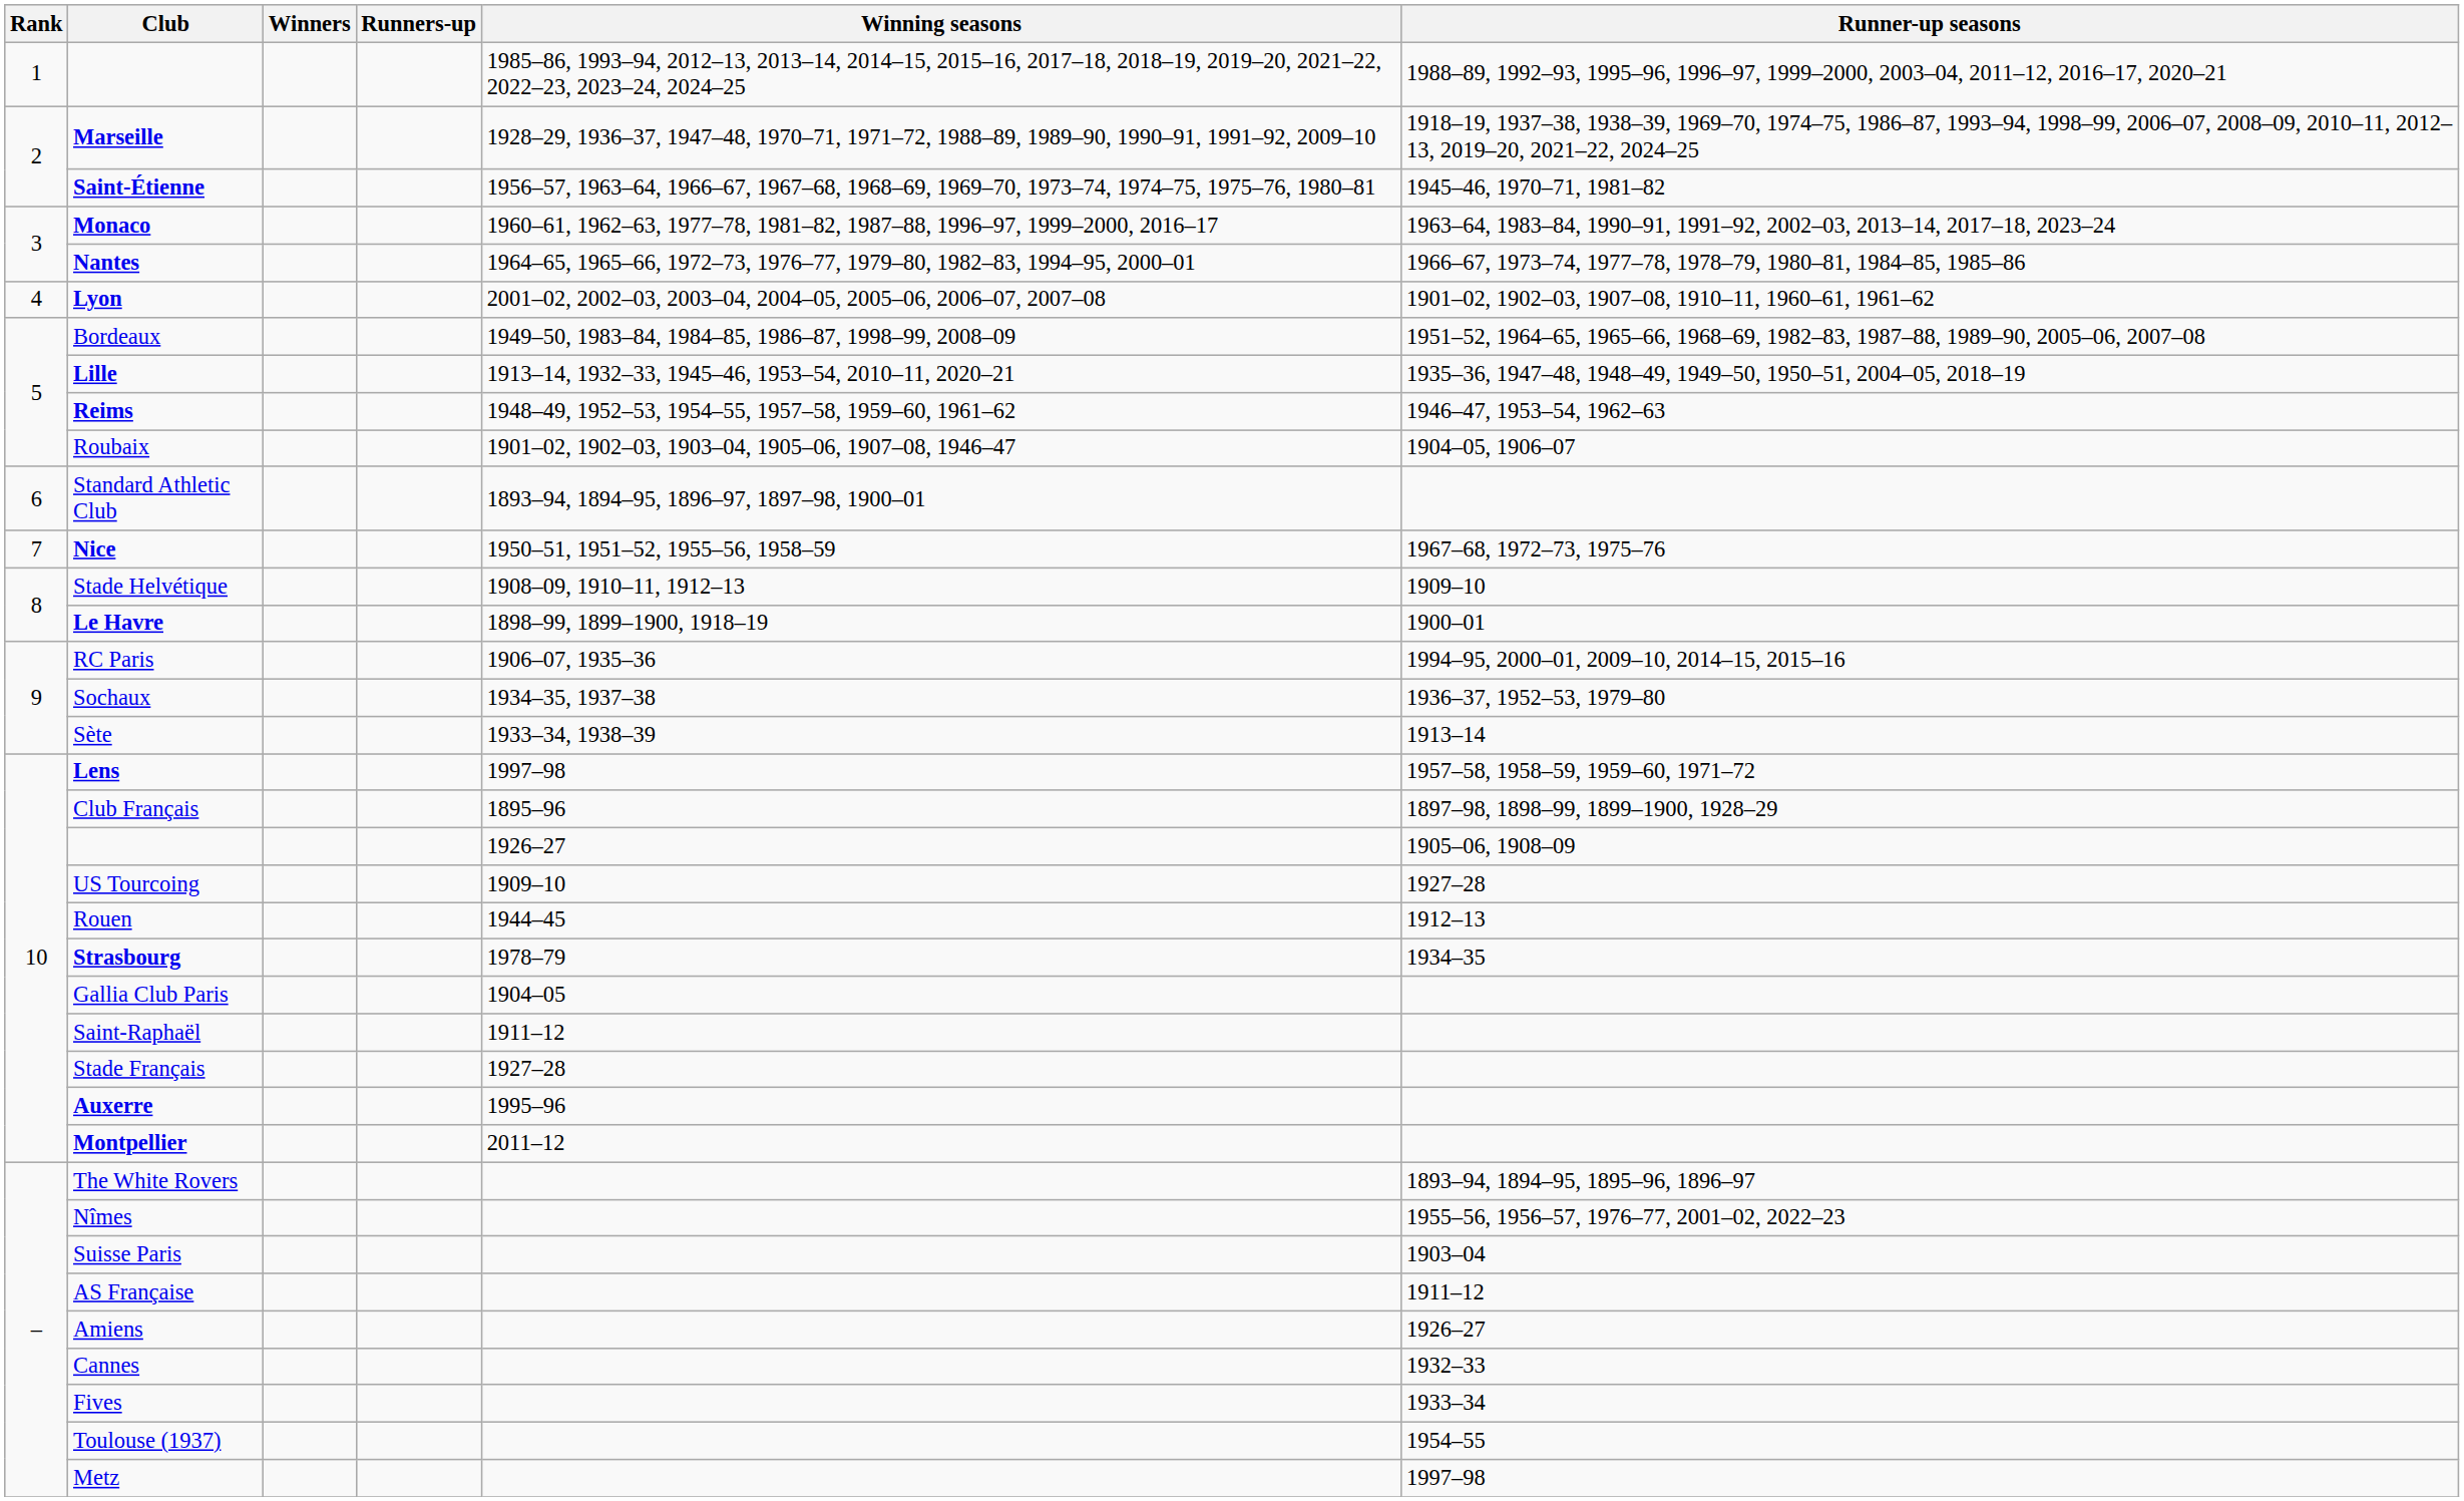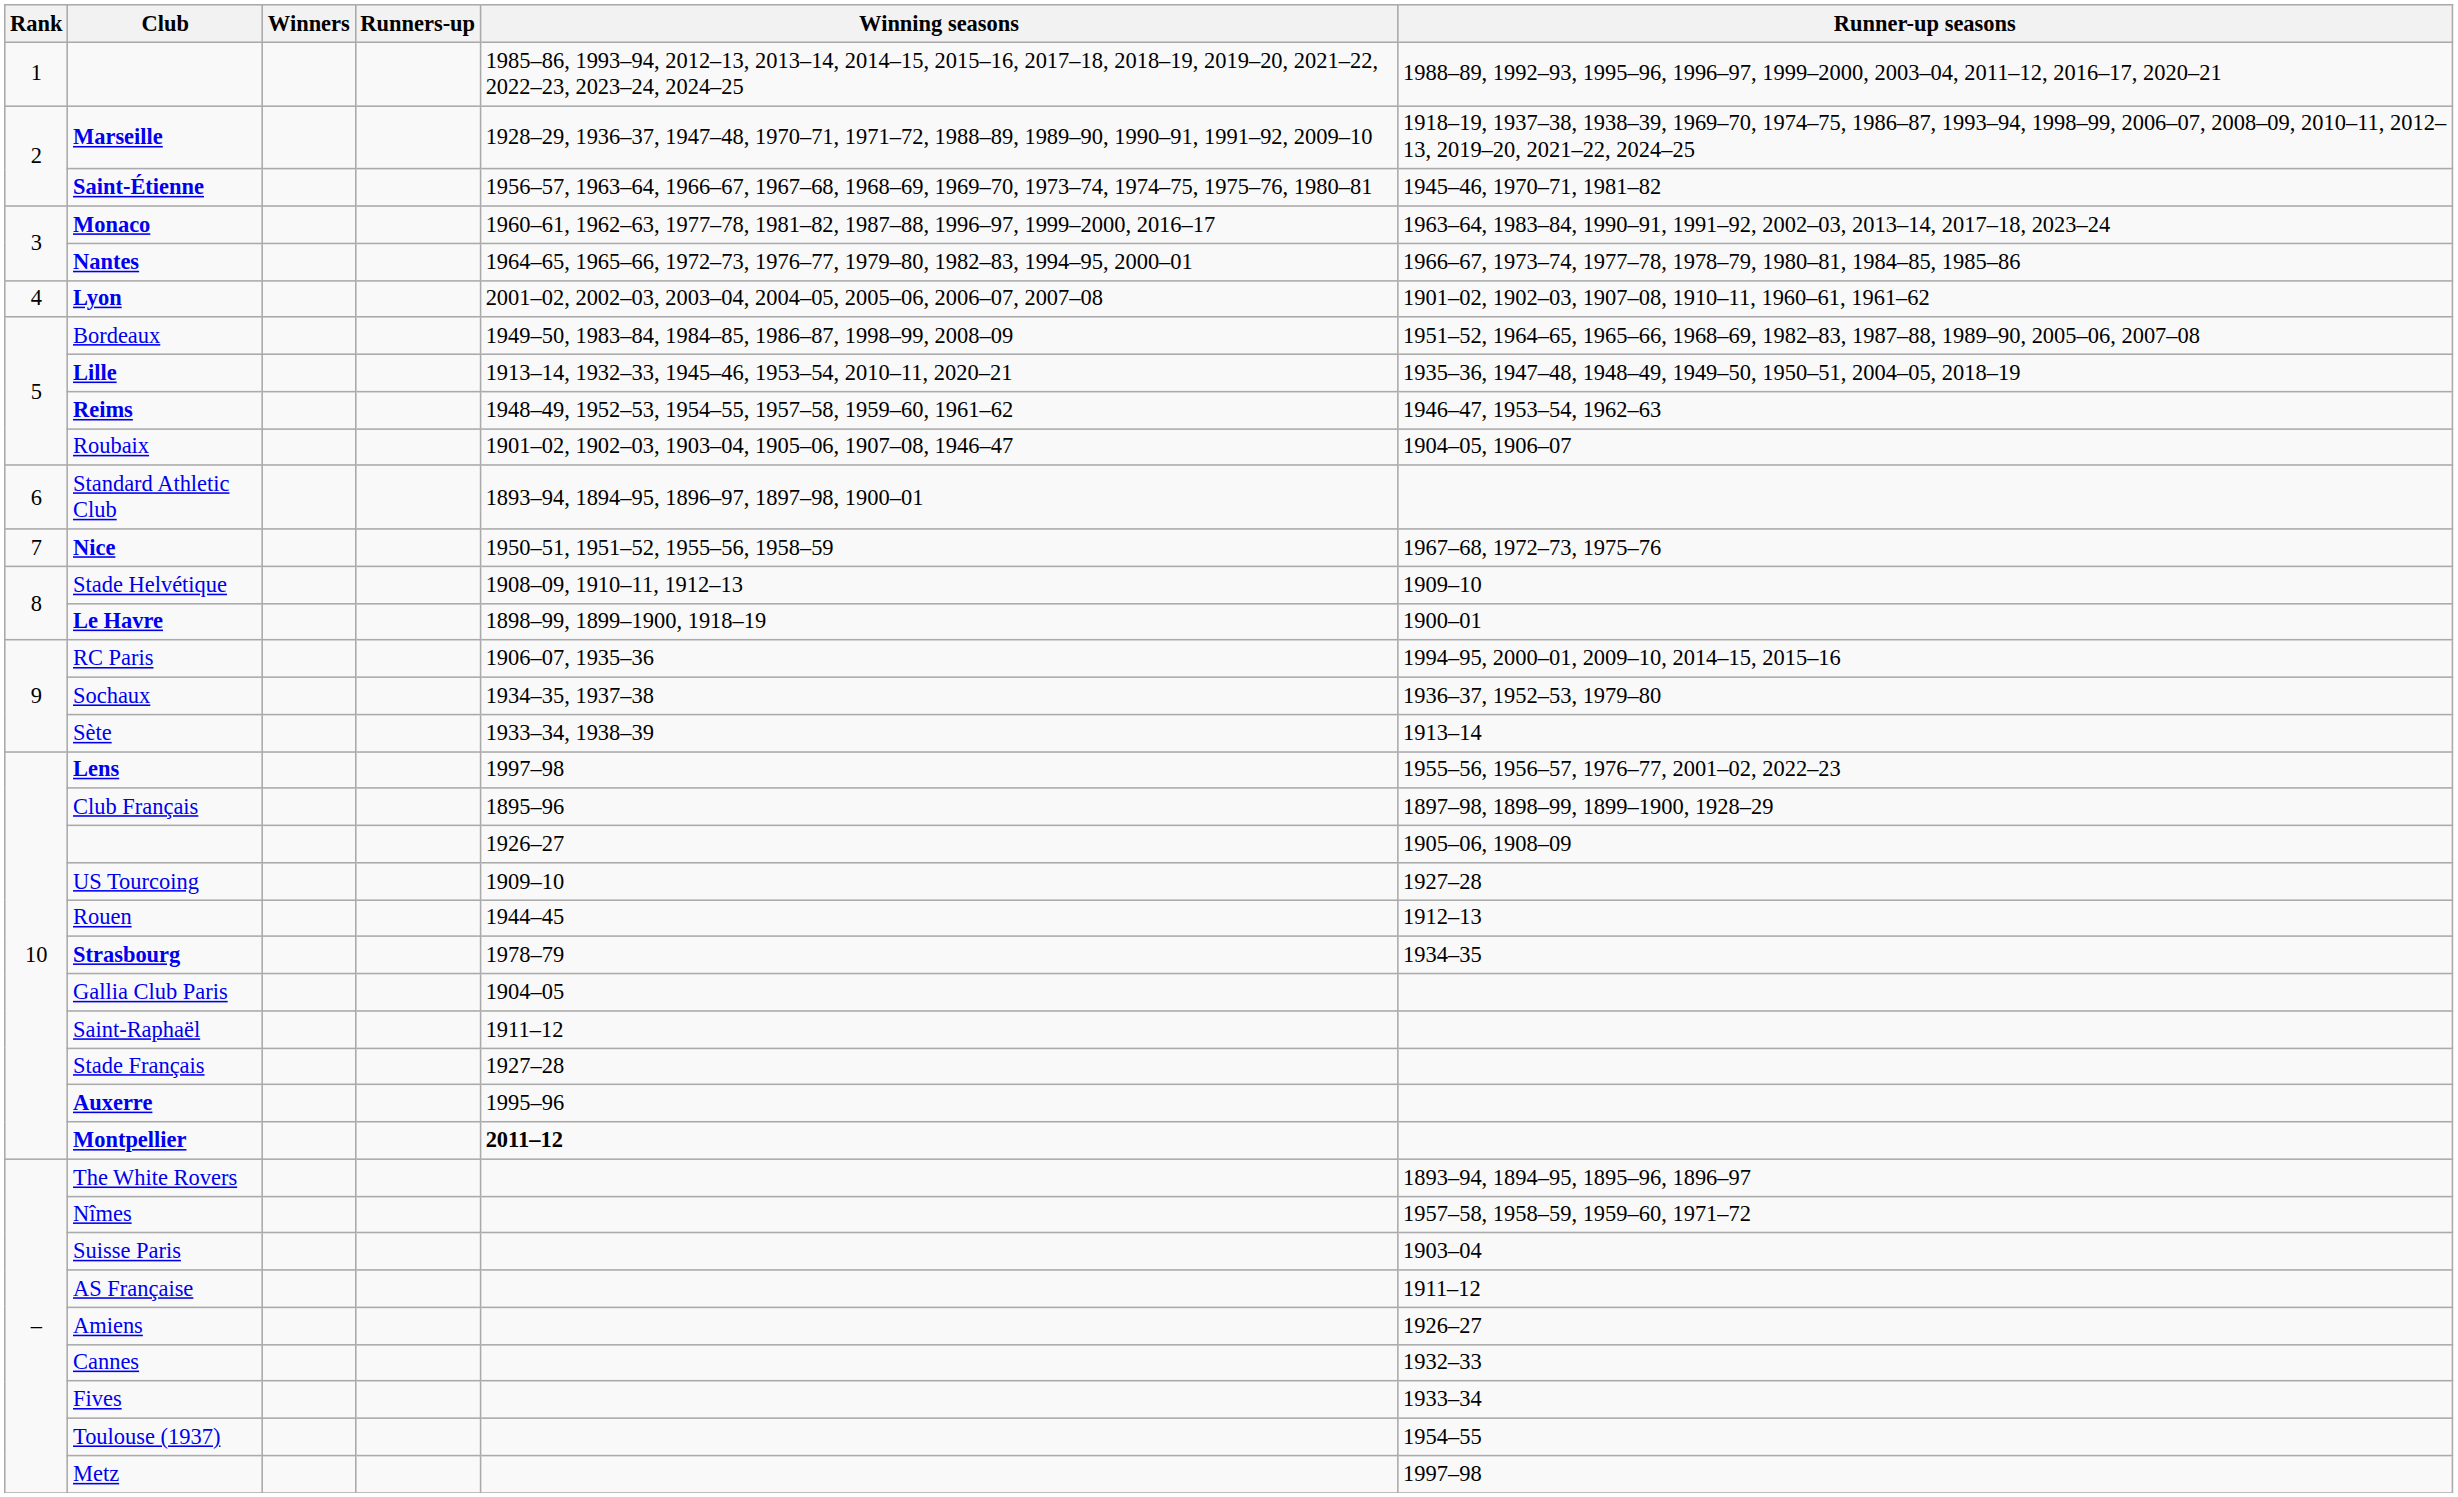Lens | Runner-up seasons: 1957–58, 1958–59, 1959–60, 1971–72 -> 1955–56, 1956–57, 1976–77, 2001–02, 2022–23
Montpellier | Winning seasons: normal -> bold
Nîmes | Runner-up seasons: 1955–56, 1956–57, 1976–77, 2001–02, 2022–23 -> 1957–58, 1958–59, 1959–60, 1971–72
